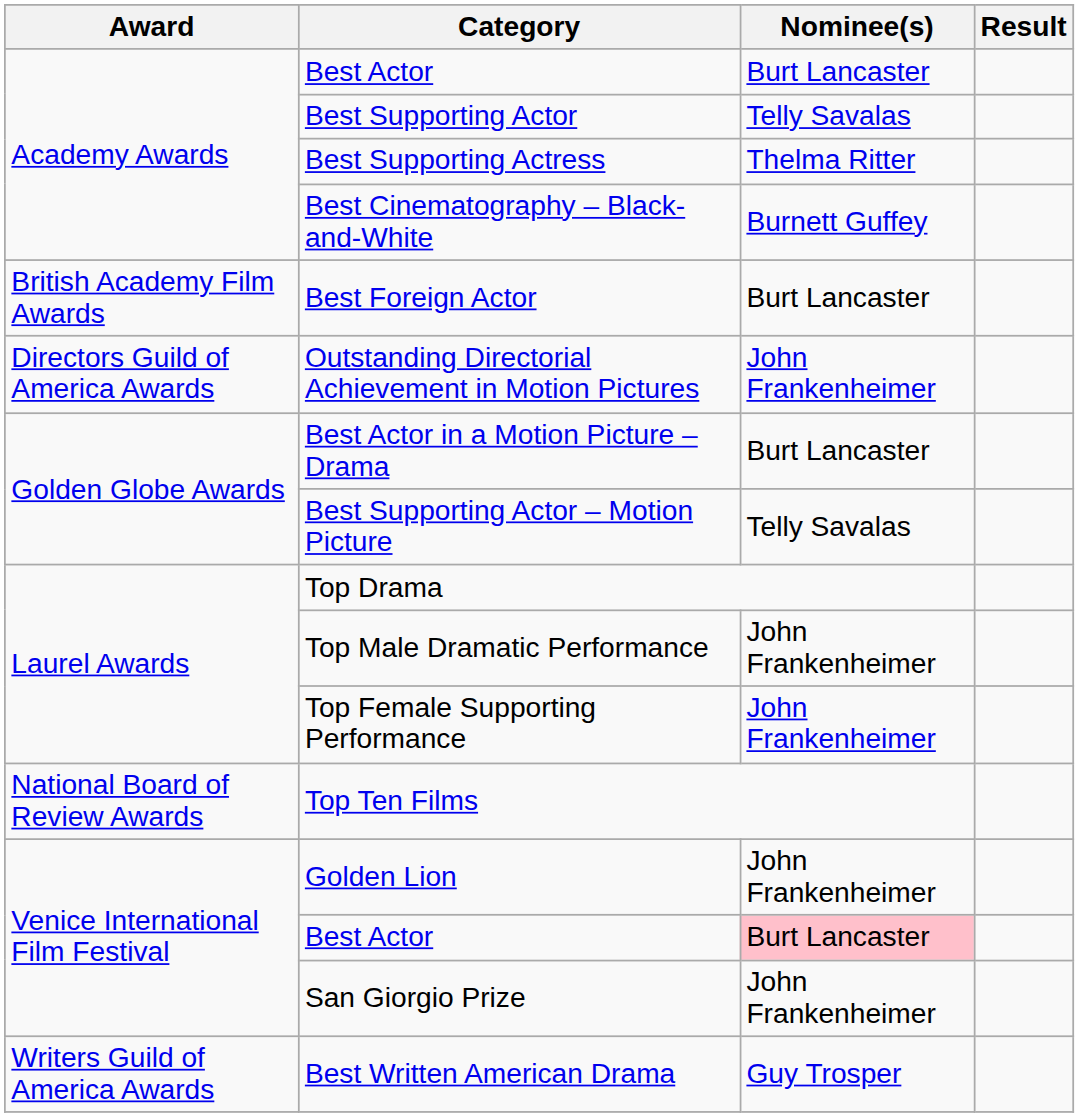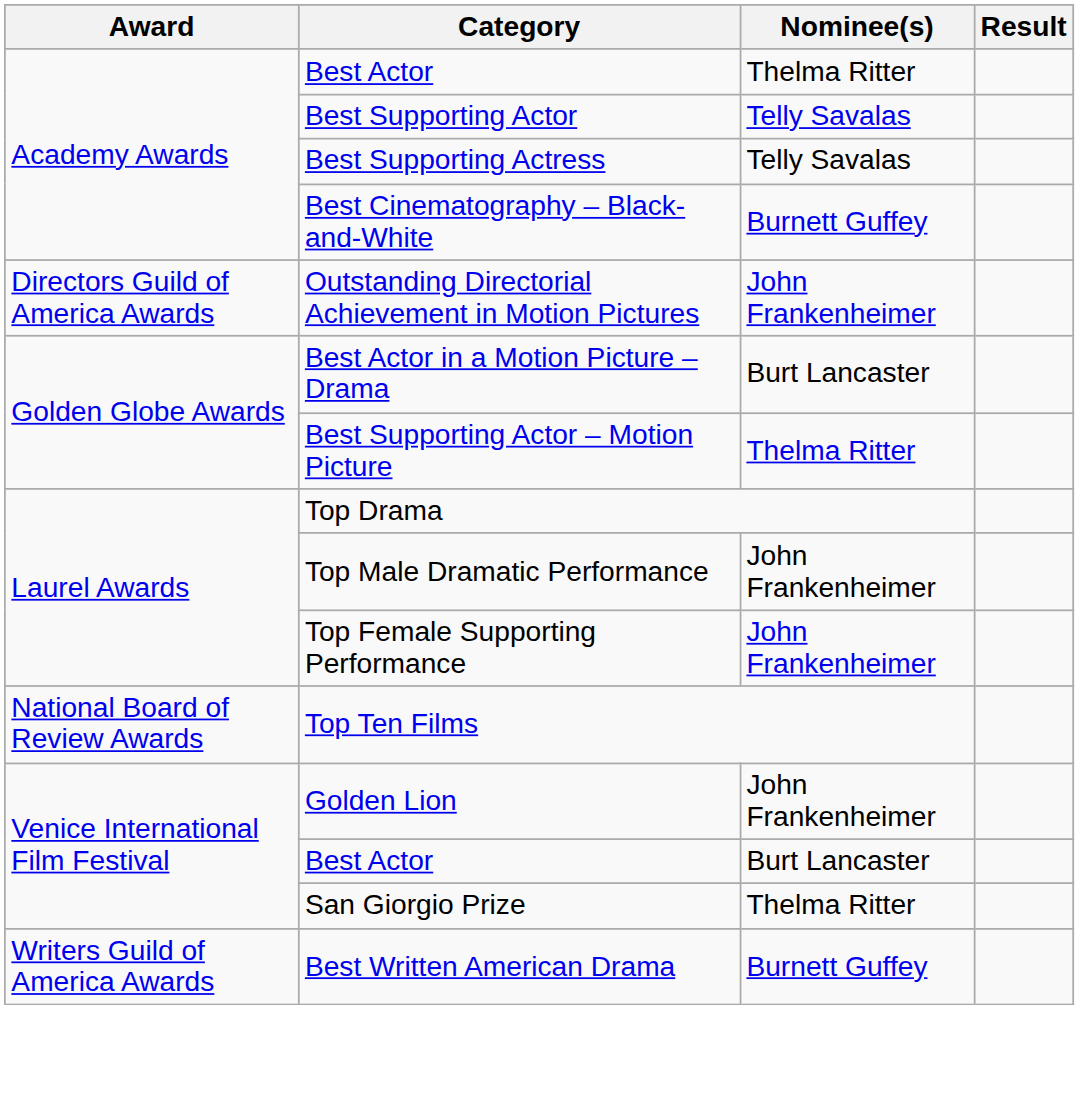Academy Awards / Best Actor | Nominee(s): Burt Lancaster -> Thelma Ritter
Best Supporting Actress | Nominee(s): Thelma Ritter -> Telly Savalas
- row: British Academy Film Awards | Best Foreign Actor | Burt Lancaster
Best Supporting Actor – Motion Picture | Nominee(s): Telly Savalas -> Thelma Ritter
Venice International Film Festival / Best Actor | Nominee(s): pink background -> no background
San Giorgio Prize | Nominee(s): John Frankenheimer -> Thelma Ritter
Best Written American Drama | Nominee(s): Guy Trosper -> Burnett Guffey
